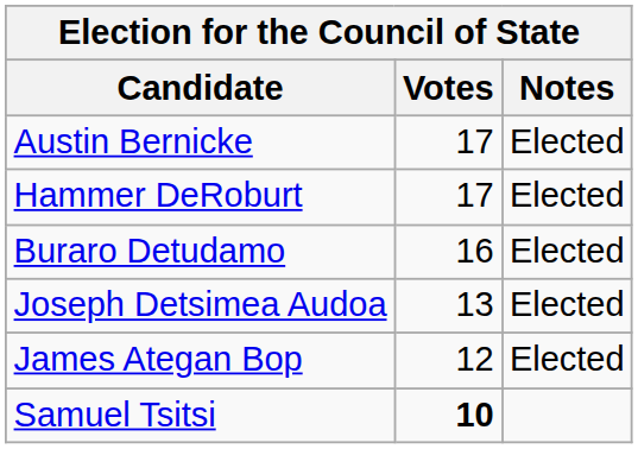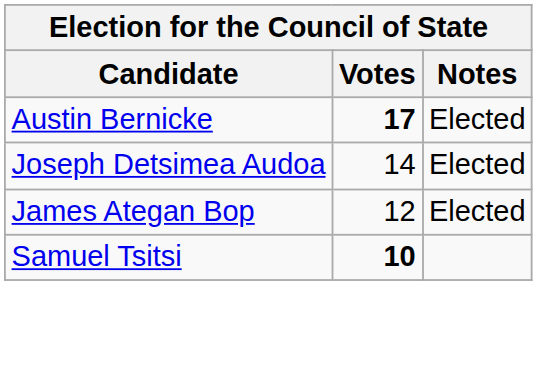Austin Bernicke | Votes: normal -> bold
- row: Hammer DeRoburt | 17 | Elected
- row: Buraro Detudamo | 16 | Elected
Joseph Detsimea Audoa | Votes: 13 -> 14
